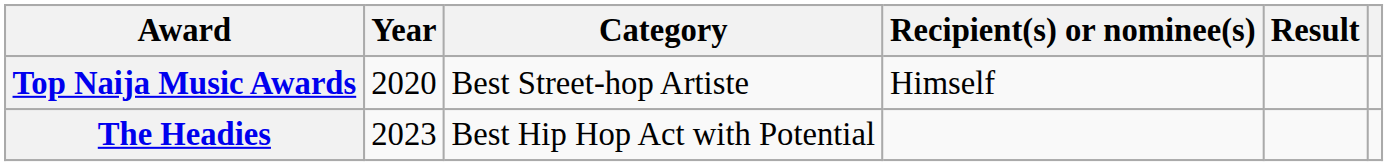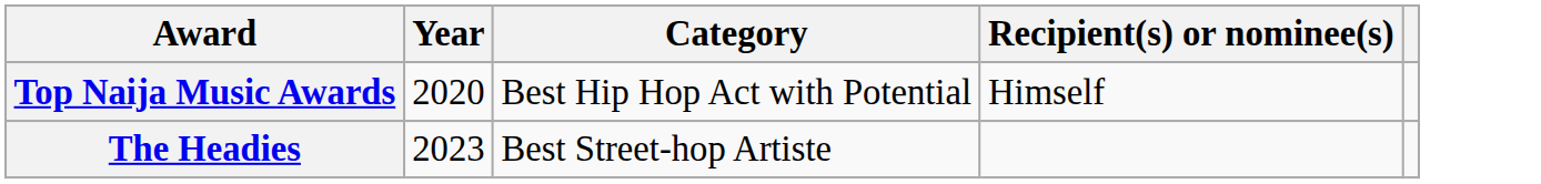- column: Result
Top Naija Music Awards | Category: Best Street-hop Artiste -> Best Hip Hop Act with Potential
The Headies | Category: Best Hip Hop Act with Potential -> Best Street-hop Artiste
